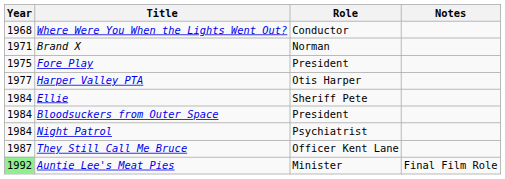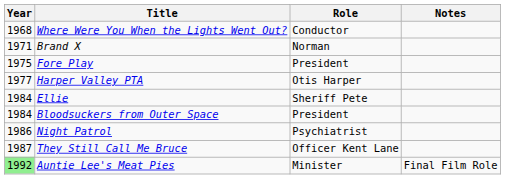Night Patrol | Year: 1984 -> 1986
